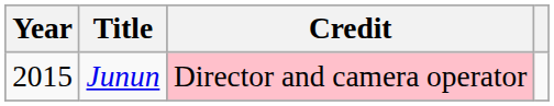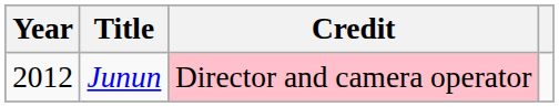Junun | Year: 2015 -> 2012
